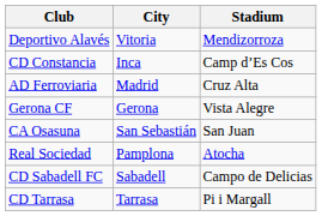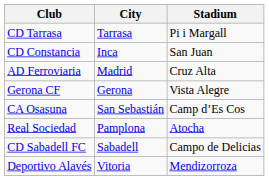rows swapped: Deportivo Alavés <-> CD Tarrasa
CD Constancia | Stadium: Camp d’Es Cos -> San Juan
CA Osasuna | Stadium: San Juan -> Camp d’Es Cos
